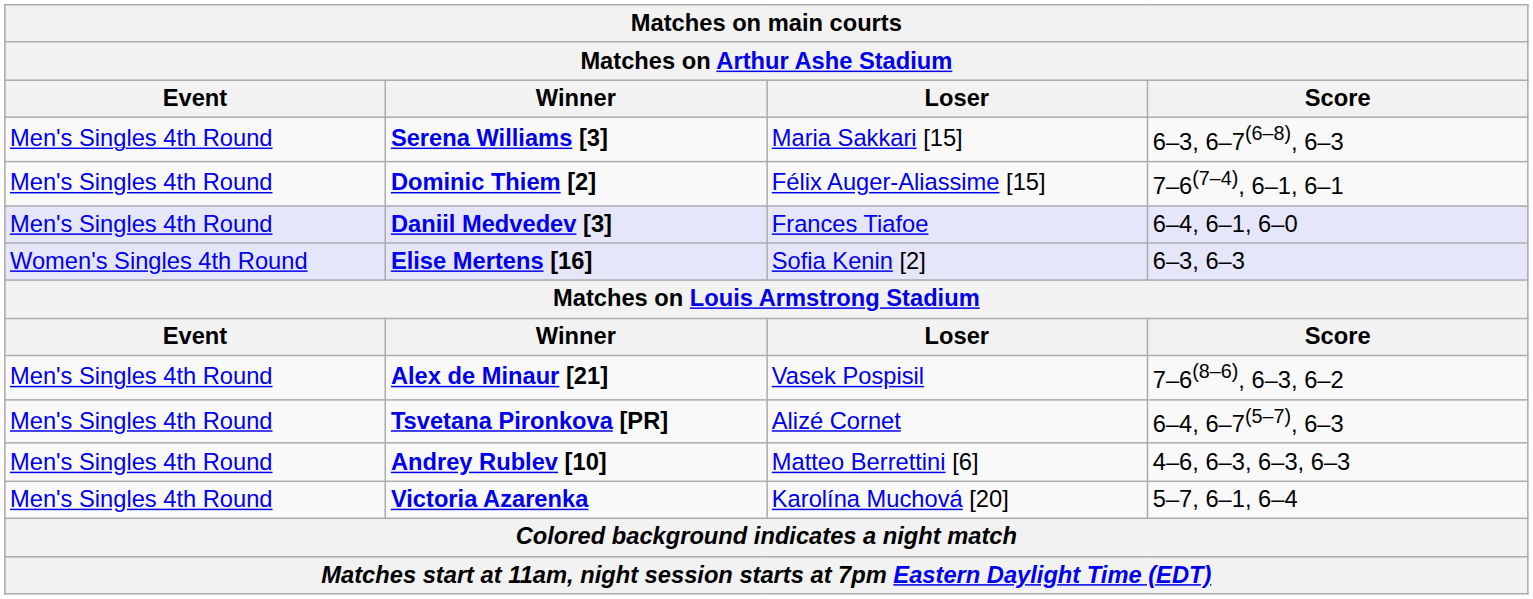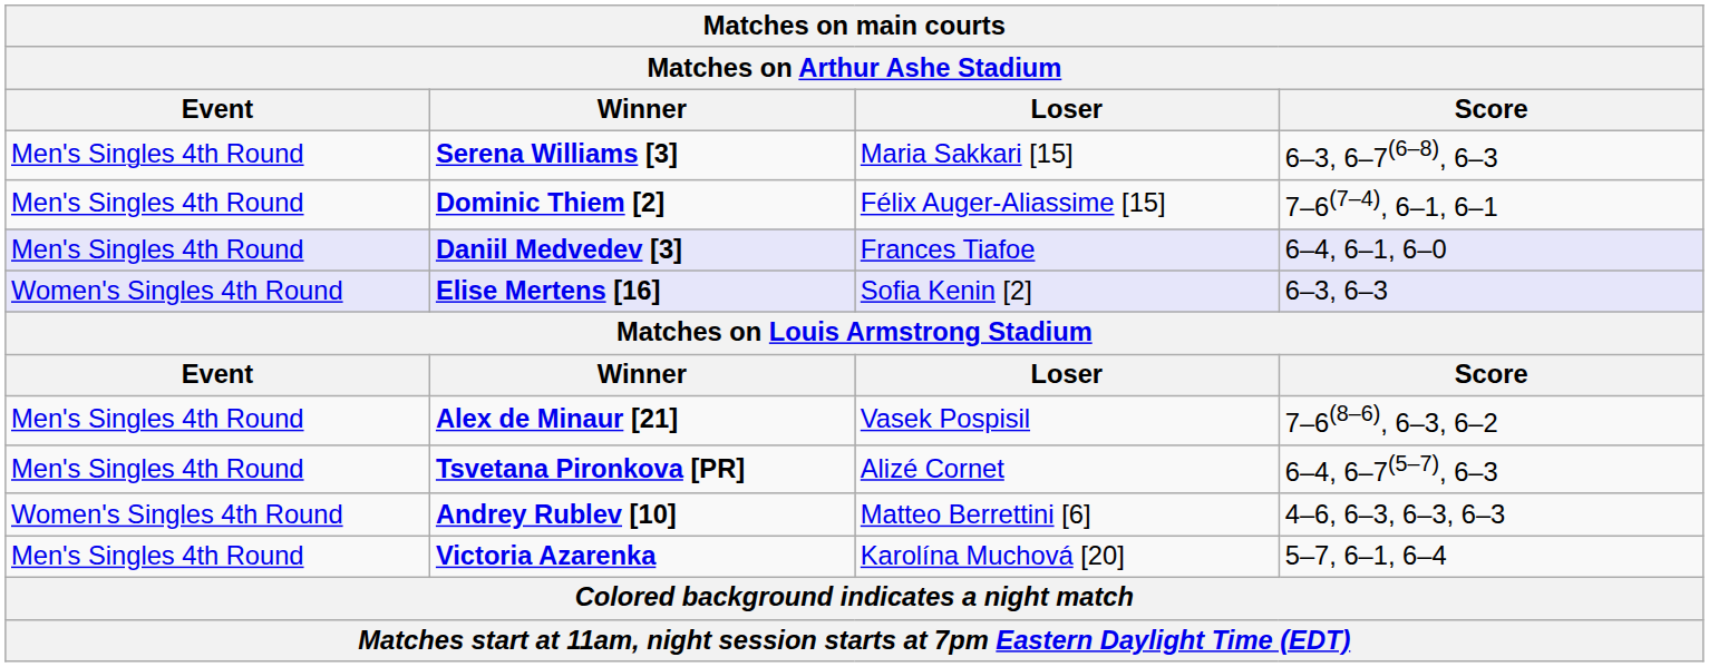Andrey Rublev [10] | Event: Men's Singles 4th Round -> Women's Singles 4th Round
